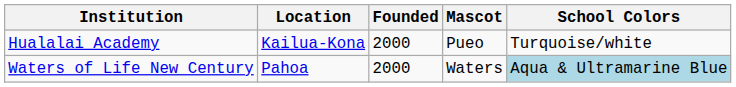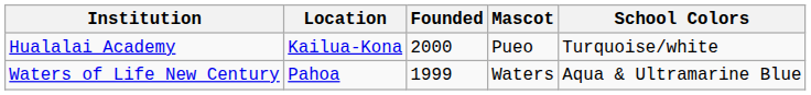Waters of Life New Century | Founded: 2000 -> 1999
Waters of Life New Century | School Colors: lightblue background -> no background
